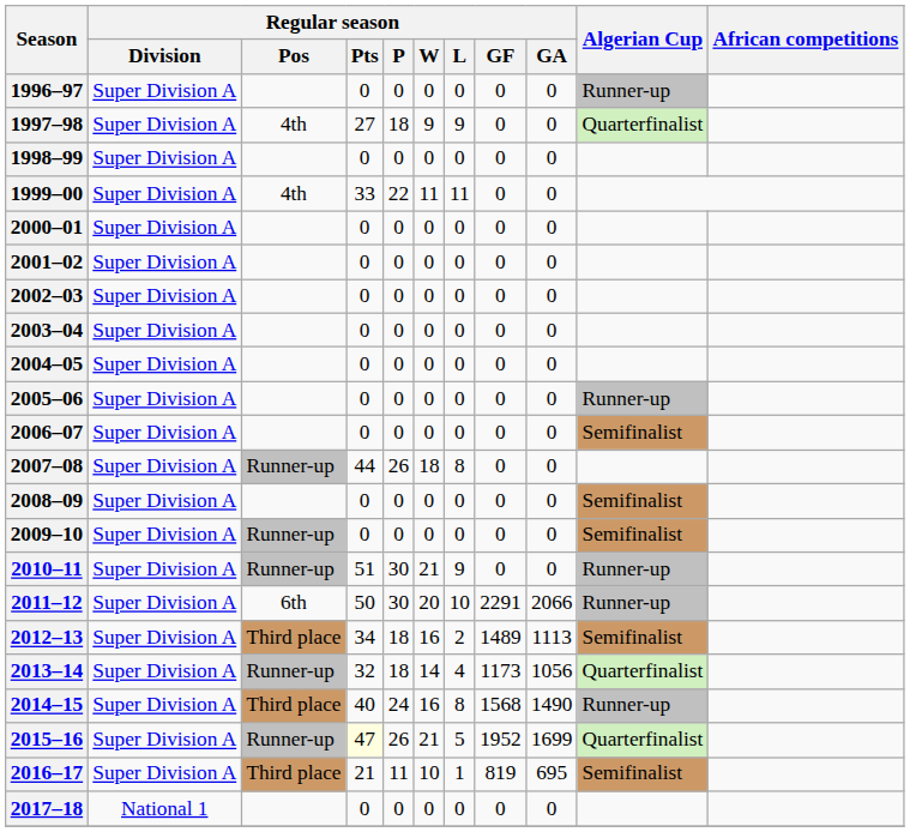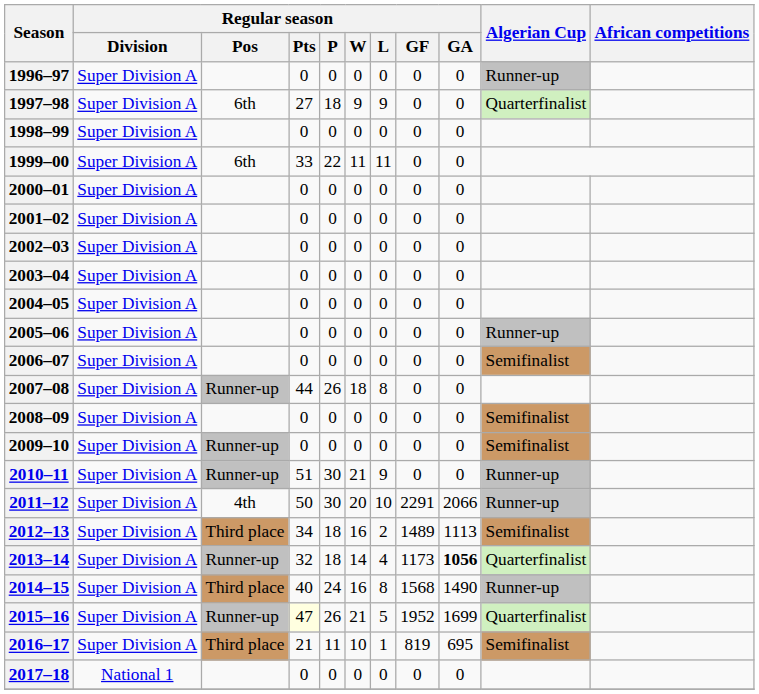1997–98 | Regular season / Pos: 4th -> 6th
1999–00 | Regular season / Pos: 4th -> 6th
2011–12 | Regular season / Pos: 6th -> 4th
2013–14 | Regular season / GA: normal -> bold
